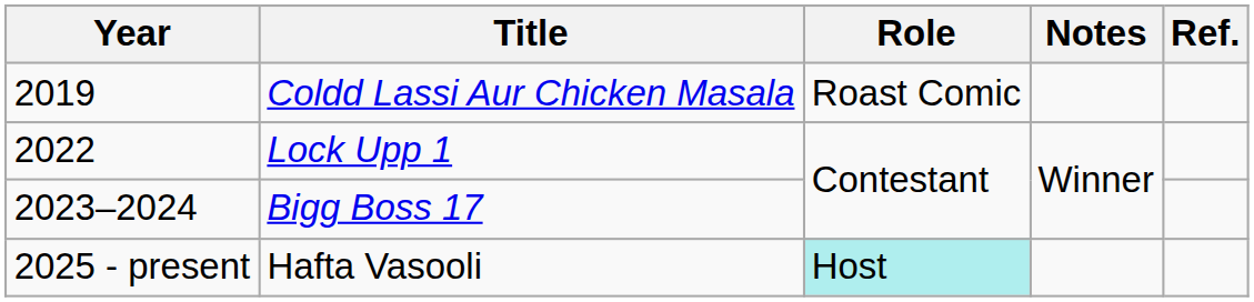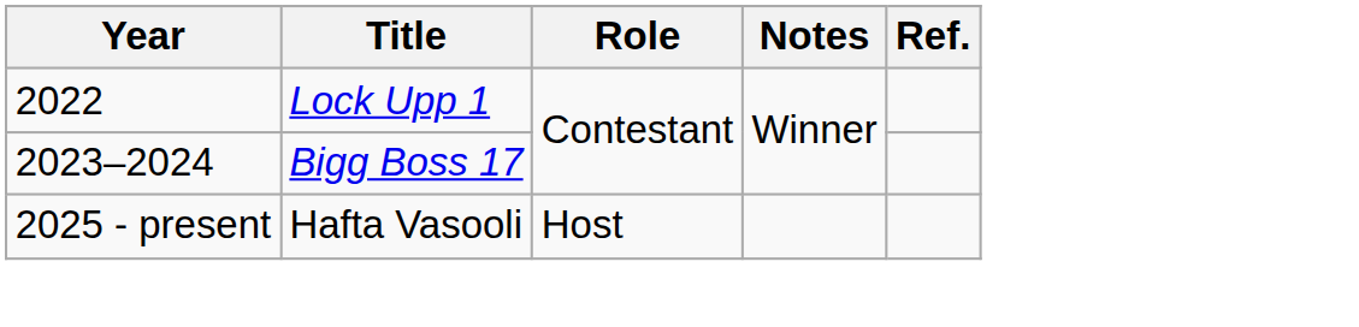- row: 2019 | Coldd Lassi Aur Chicken Masala | Roast Comic
Hafta Vasooli | Role: paleturquoise background -> no background
